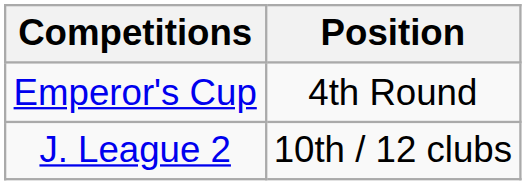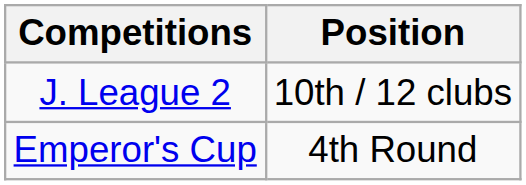rows swapped: J. League 2 <-> Emperor's Cup
